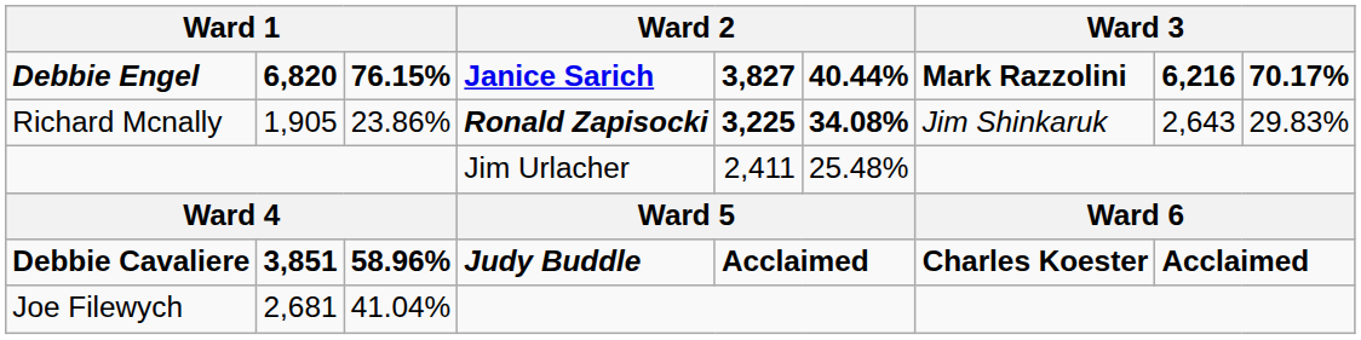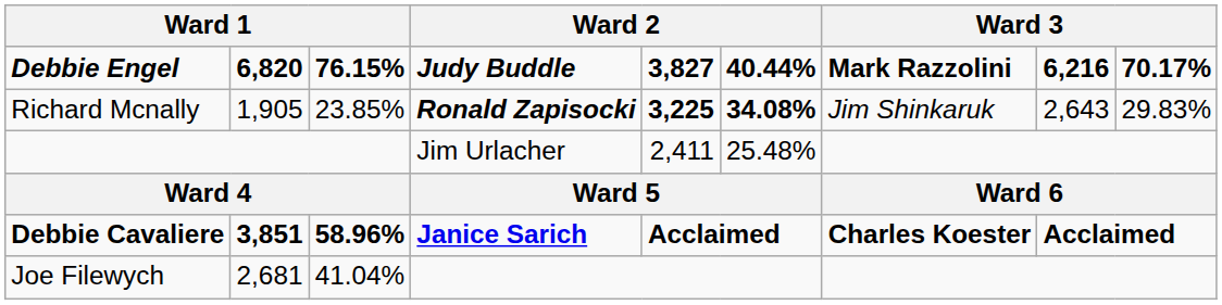Debbie Engel | column 4: Janice Sarich -> Judy Buddle
Richard Mcnally | column 3: 23.86% -> 23.85%
Debbie Cavaliere | column 4: Judy Buddle -> Janice Sarich
